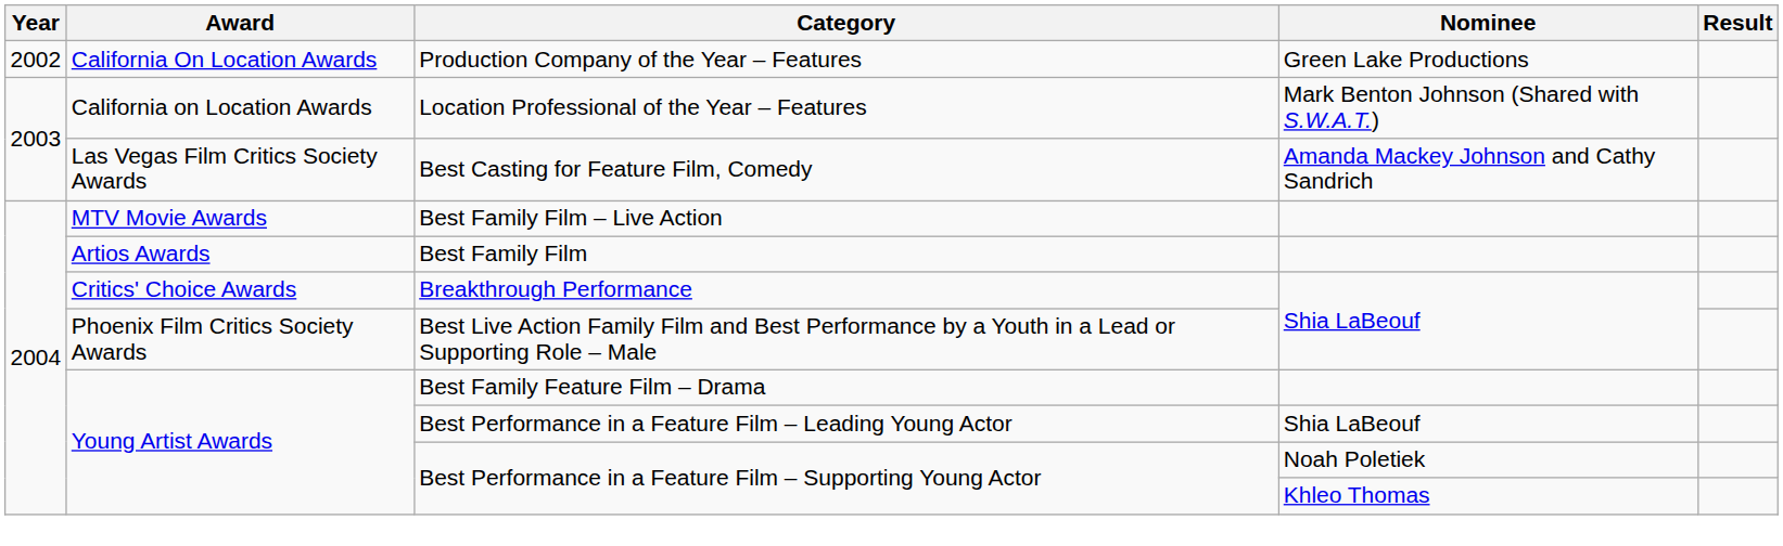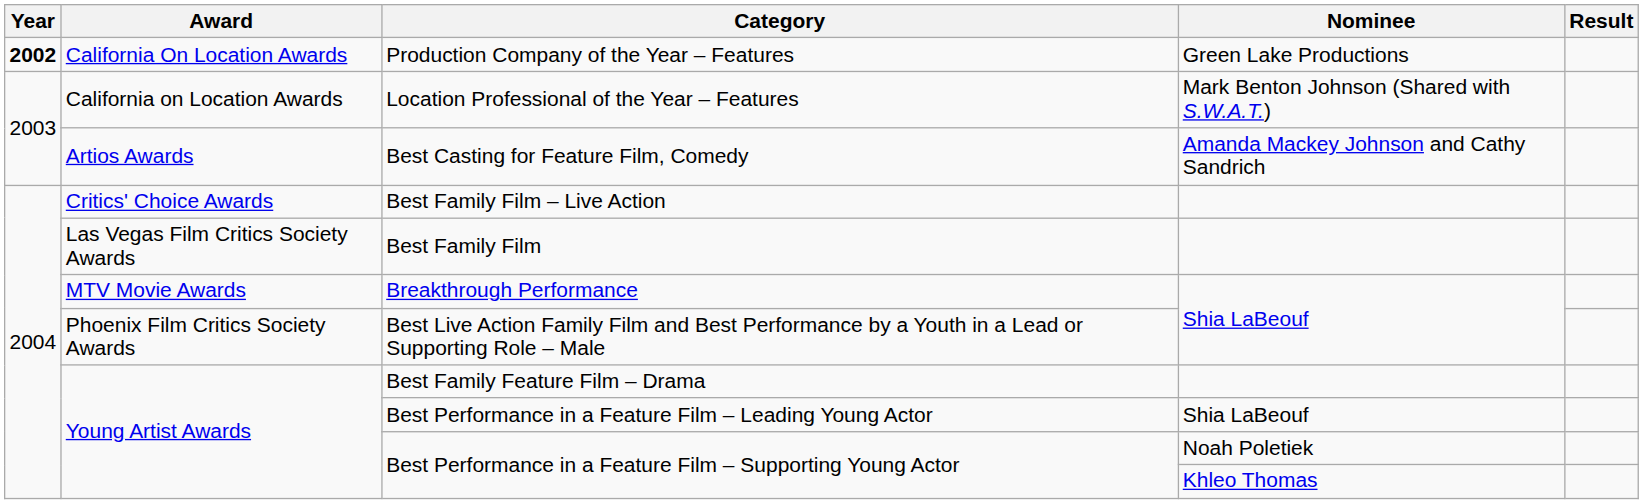Production Company of the Year – Features | Year: normal -> bold
Best Casting for Feature Film, Comedy | Award: Las Vegas Film Critics Society Awards -> Artios Awards
Best Family Film – Live Action | Award: MTV Movie Awards -> Critics' Choice Awards
Best Family Film | Award: Artios Awards -> Las Vegas Film Critics Society Awards
Breakthrough Performance | Award: Critics' Choice Awards -> MTV Movie Awards
